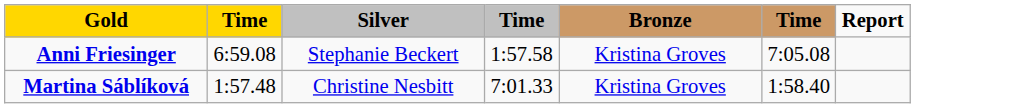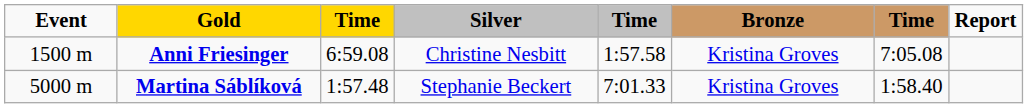+ column: Event | 1500 m | 5000 m
Anni Friesinger | Silver: Stephanie Beckert -> Christine Nesbitt
Martina Sáblíková | Silver: Christine Nesbitt -> Stephanie Beckert
